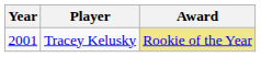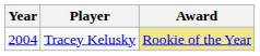Tracey Kelusky | Year: 2001 -> 2004
